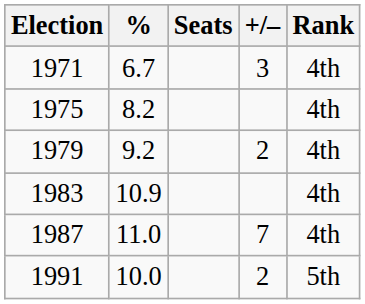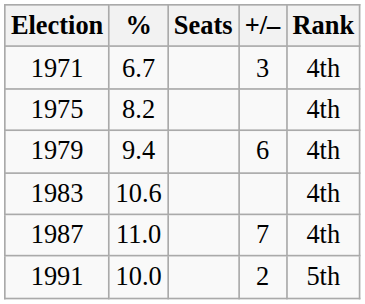1979 | %: 9.2 -> 9.4
1979 | +/–: 2 -> 6
1983 | %: 10.9 -> 10.6
